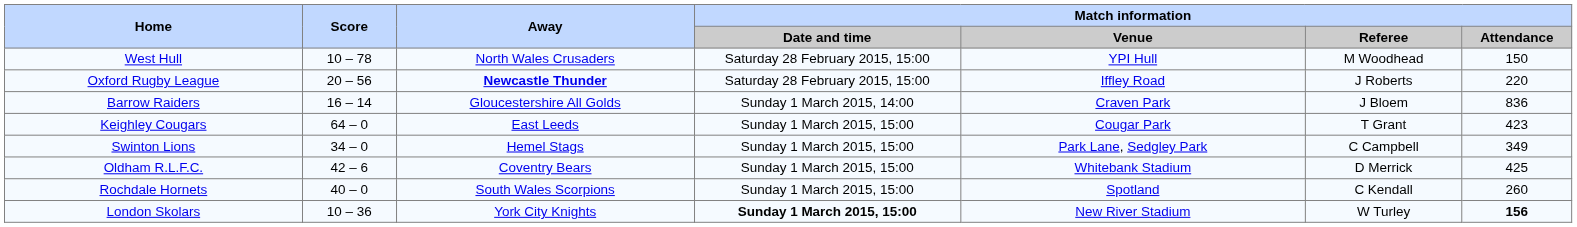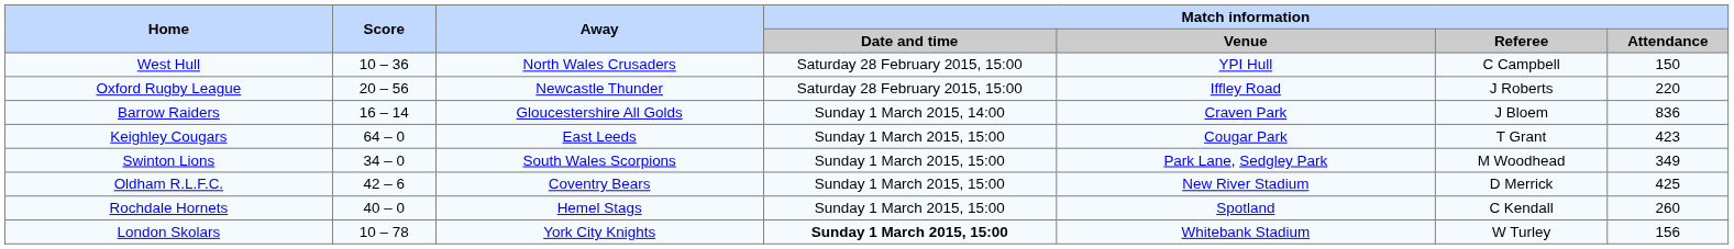West Hull | Score: 10 – 78 -> 10 – 36
West Hull | Match information / Referee: M Woodhead -> C Campbell
Oxford Rugby League | Away: bold -> normal
Swinton Lions | Away: Hemel Stags -> South Wales Scorpions
Swinton Lions | Match information / Referee: C Campbell -> M Woodhead
Oldham R.L.F.C. | Match information / Venue: Whitebank Stadium -> New River Stadium
Rochdale Hornets | Away: South Wales Scorpions -> Hemel Stags
London Skolars | Score: 10 – 36 -> 10 – 78
London Skolars | Match information / Venue: New River Stadium -> Whitebank Stadium
London Skolars | Match information / Attendance: bold -> normal
